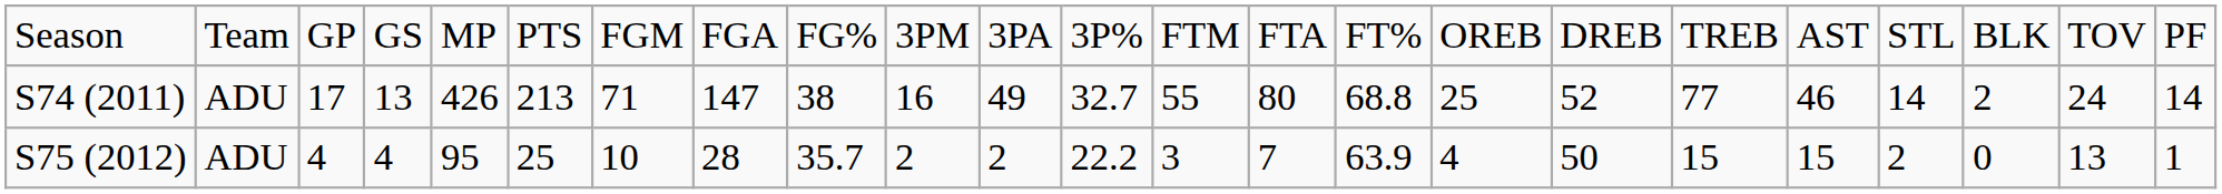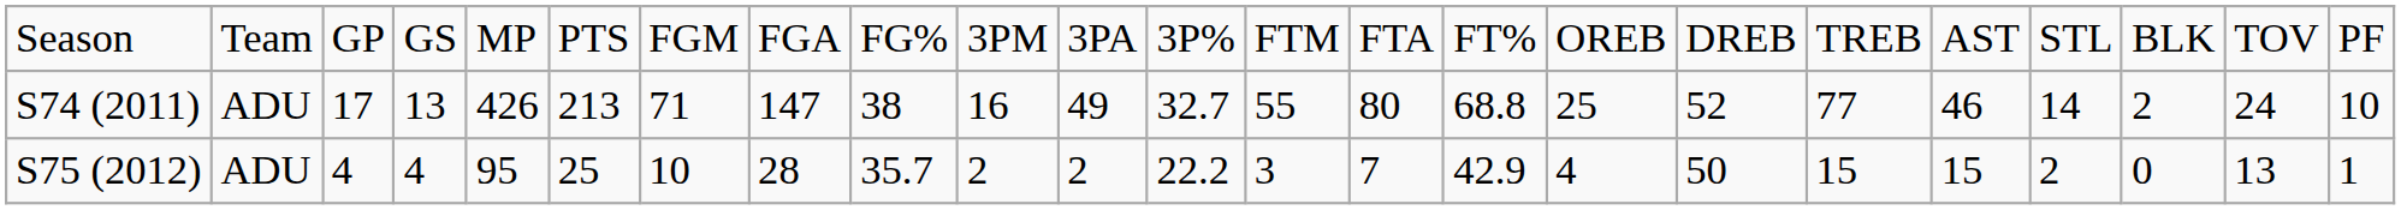S74 (2011) | column 23: 14 -> 10
S75 (2012) | column 15: 63.9 -> 42.9
